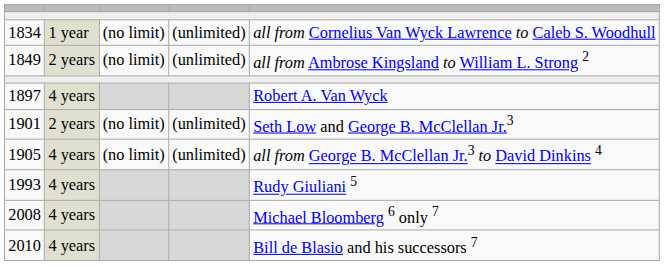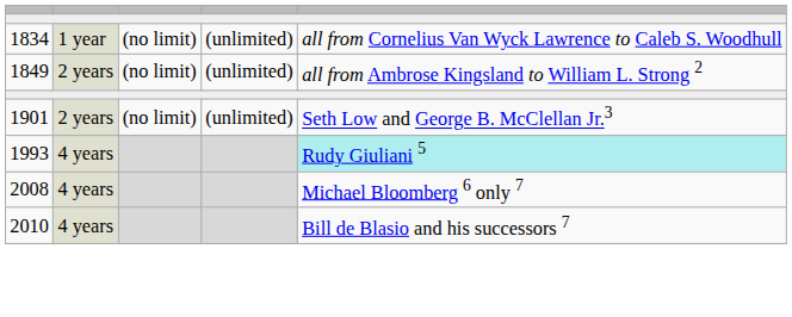- row: 1897 | 4 years | Robert A. Van Wyck
- row: 1905 | 4 years | (no limit) | (unlimited) | all from George B. McClellan Jr.3 to David Dinkins 4
1993 | column 5: no background -> paleturquoise background
